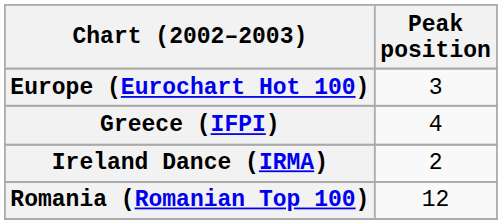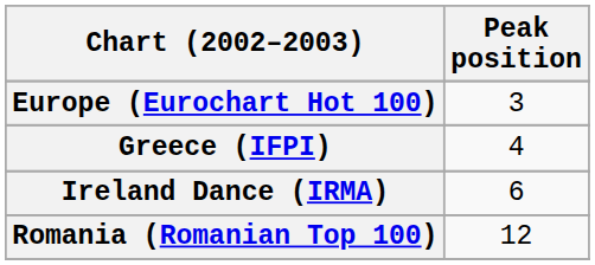Ireland Dance (IRMA) | Peak position: 2 -> 6
